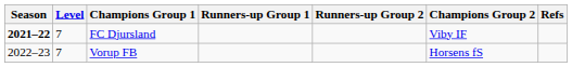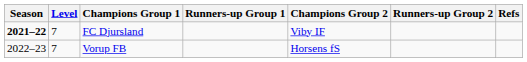columns swapped: Champions Group 2 <-> Runners-up Group 2
